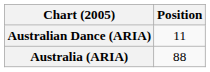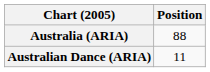rows swapped: Australia (ARIA) <-> Australian Dance (ARIA)
